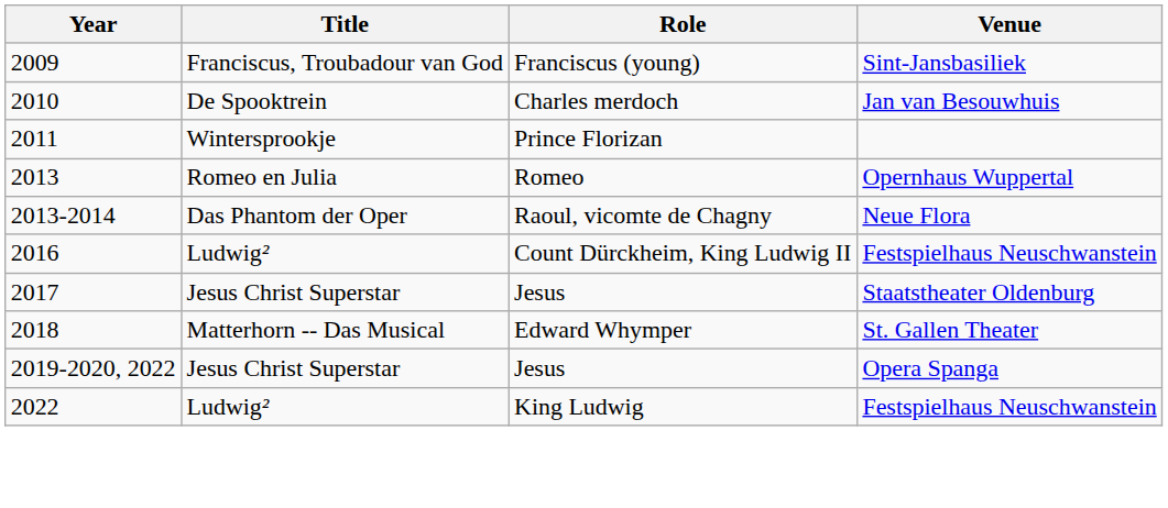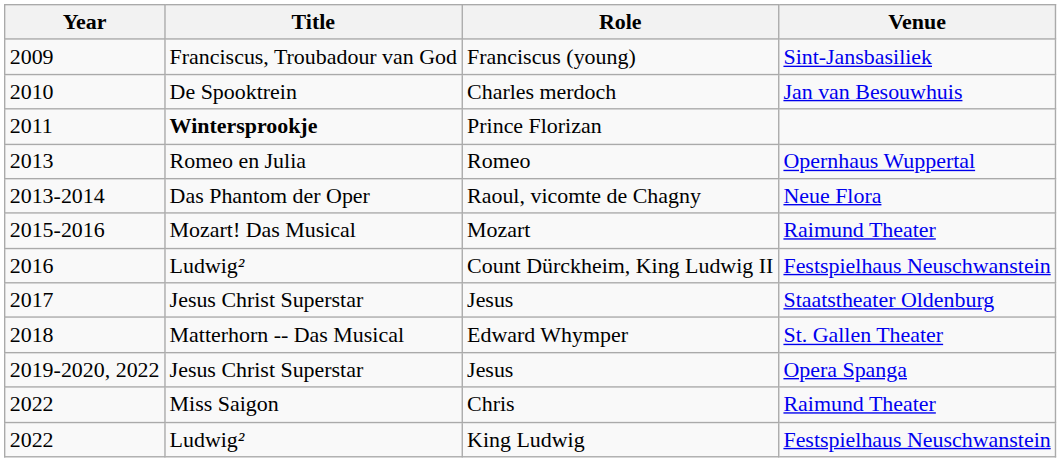Prince Florizan | Title: normal -> bold
+ row: 2015-2016 | Mozart! Das Musical | Mozart | Raimund Theater
+ row: 2022 | Miss Saigon | Chris | Raimund Theater
